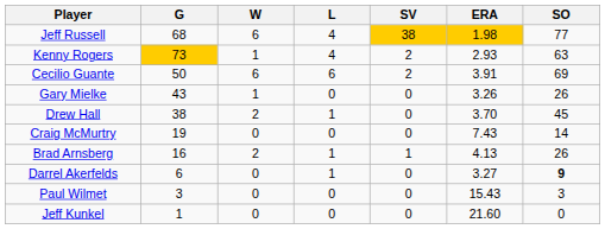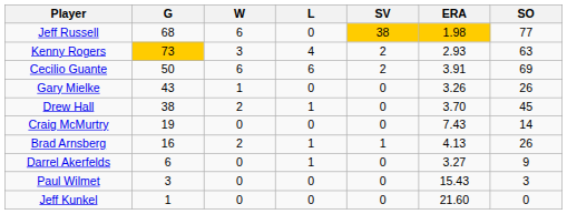Jeff Russell | L: 4 -> 0
Kenny Rogers | W: 1 -> 3
Darrel Akerfelds | SO: bold -> normal
